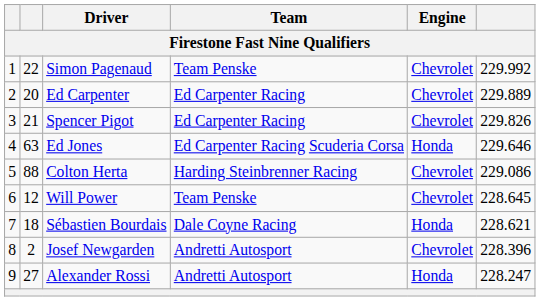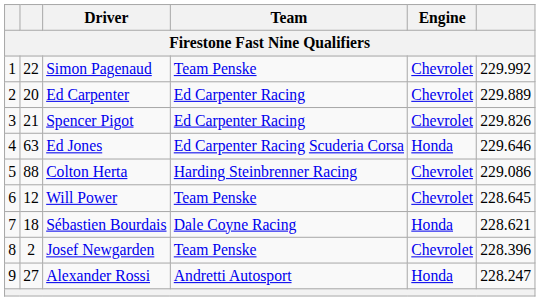Josef Newgarden | Team: Andretti Autosport -> Team Penske
